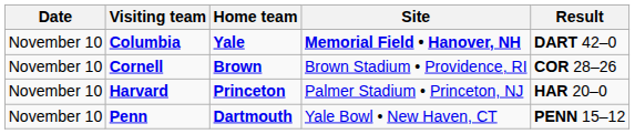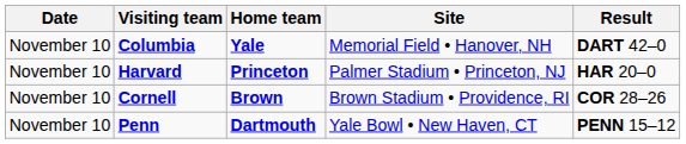Columbia | Site: bold -> normal
rows swapped: Harvard <-> Cornell
